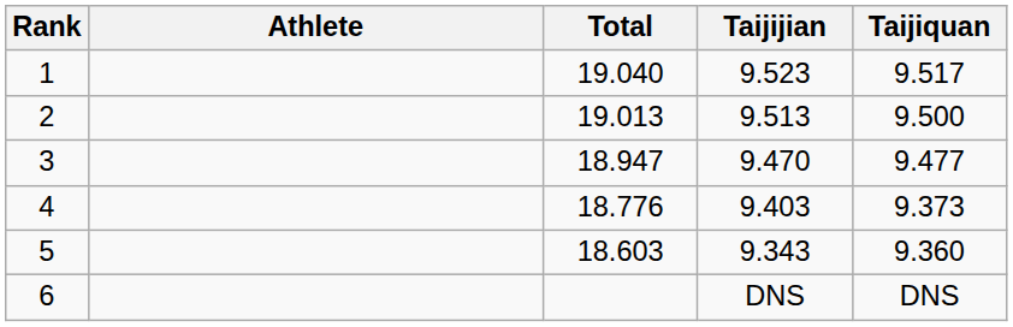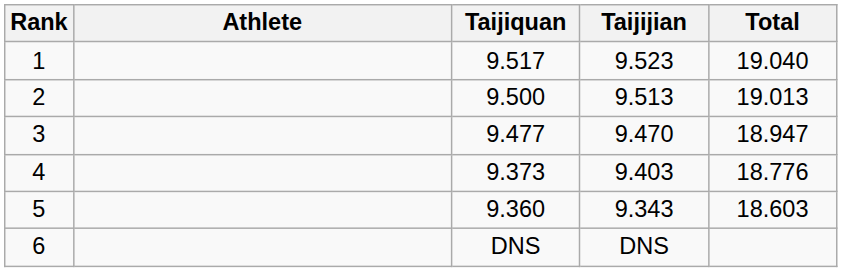columns swapped: Taijiquan <-> Total
